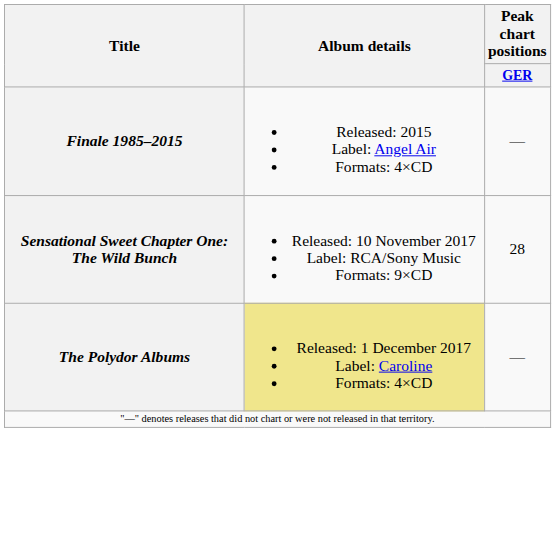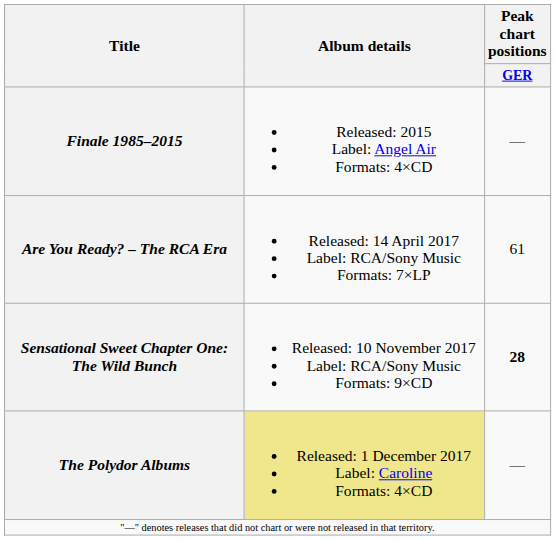+ row: Are You Ready? – The RCA Era | Released: 14 April 2017 Label: RCA/Sony Music Formats: 7×LP | 61
Sensational Sweet Chapter One: The Wild Bunch | Peak chart positions / GER: normal -> bold
